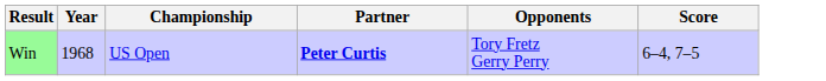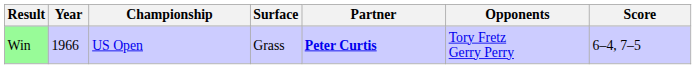+ column: Surface | Grass
Win | Year: 1968 -> 1966
